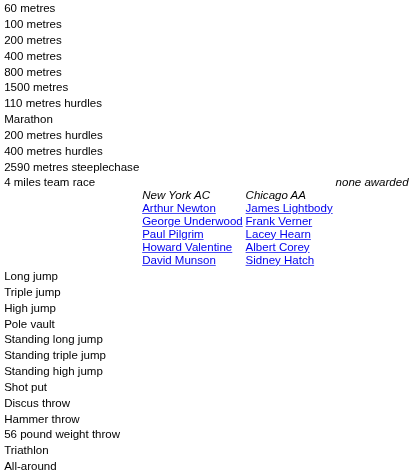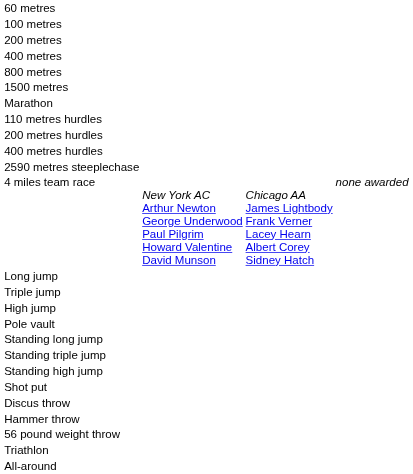rows swapped: Marathon <-> 110 metres hurdles
